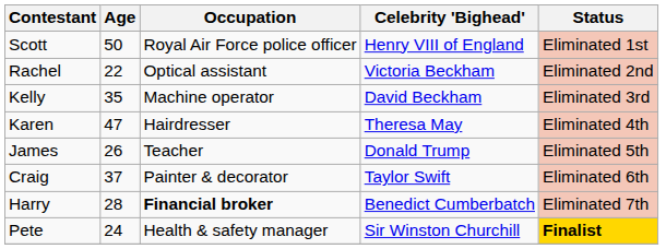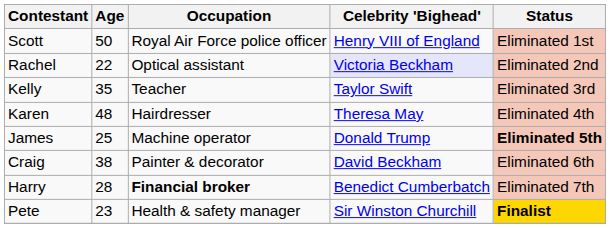Rachel | Celebrity 'Bighead': no background -> lavender background
Kelly | Occupation: Machine operator -> Teacher
Kelly | Celebrity 'Bighead': David Beckham -> Taylor Swift
Karen | Age: 47 -> 48
James | Age: 26 -> 25
James | Occupation: Teacher -> Machine operator
James | Status: normal -> bold
Craig | Age: 37 -> 38
Craig | Celebrity 'Bighead': Taylor Swift -> David Beckham
Pete | Age: 24 -> 23
